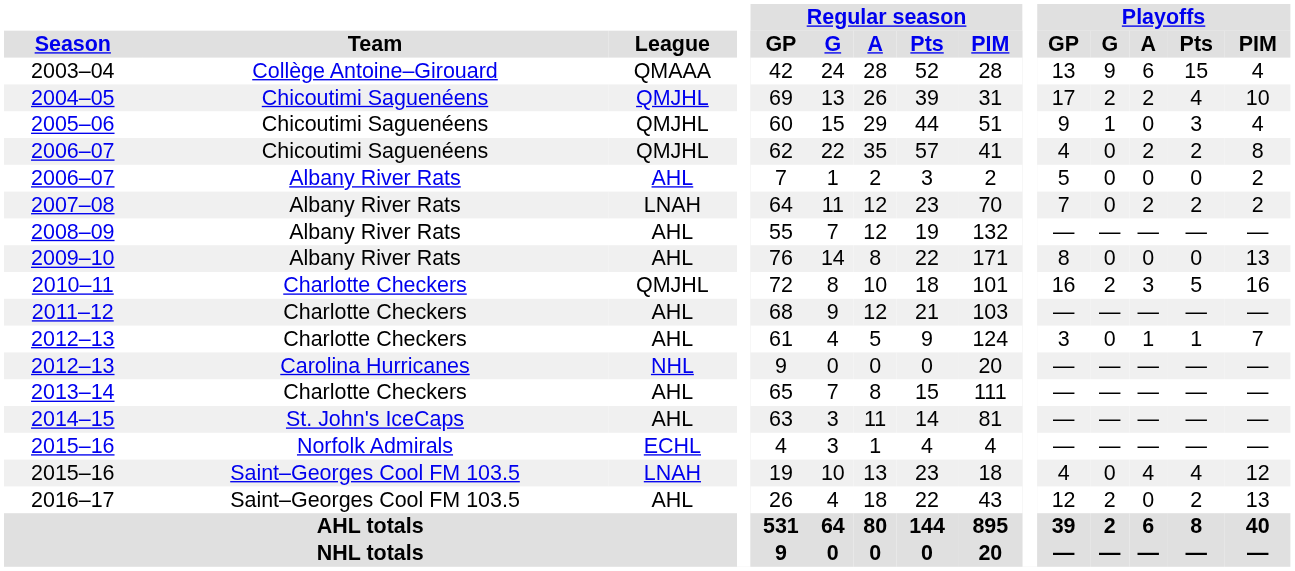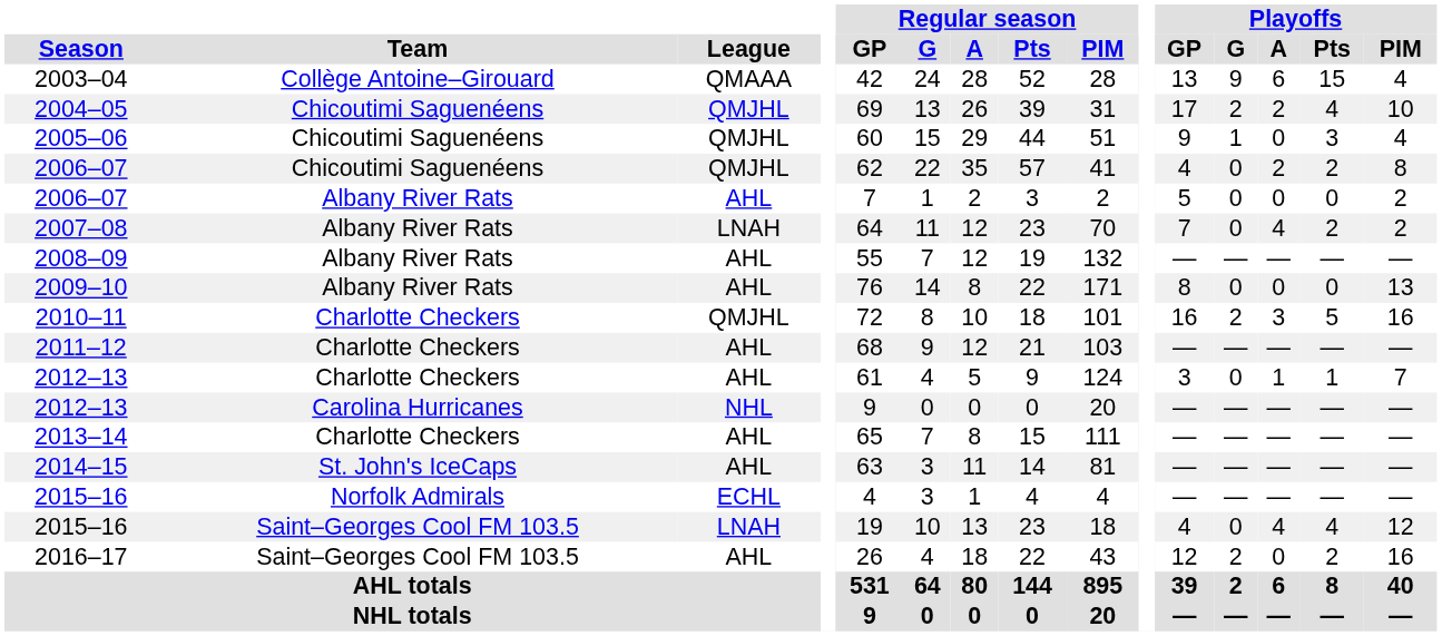2007–08 | Playoffs / A: 2 -> 4
2016–17 | Playoffs / PIM: 13 -> 16
